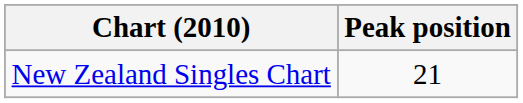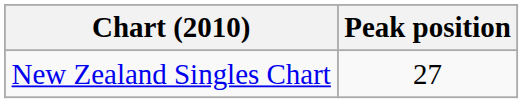New Zealand Singles Chart | Peak position: 21 -> 27
